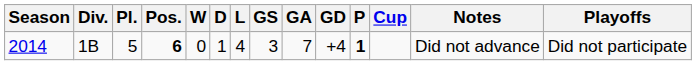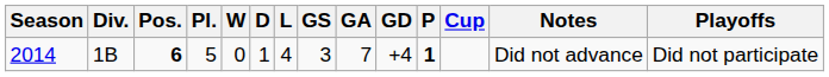columns swapped: Pos. <-> Pl.
